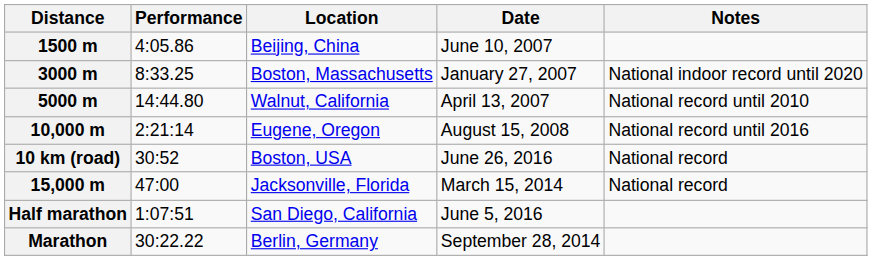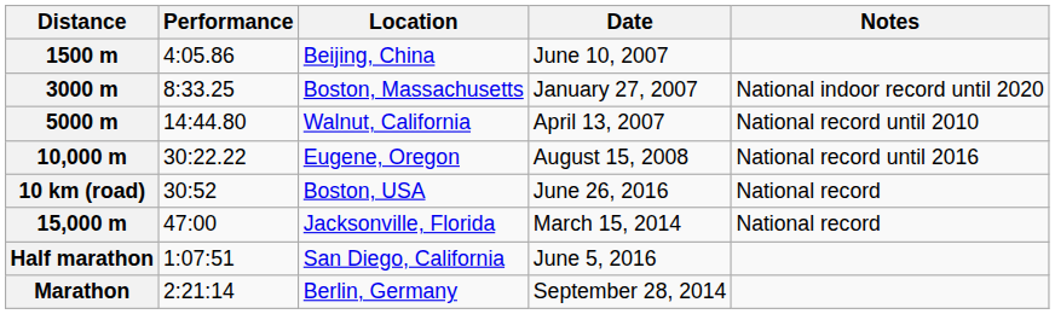10,000 m | Performance: 2:21:14 -> 30:22.22
Marathon | Performance: 30:22.22 -> 2:21:14
